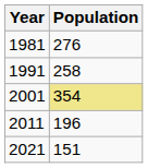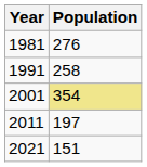2011 | Population: 196 -> 197
